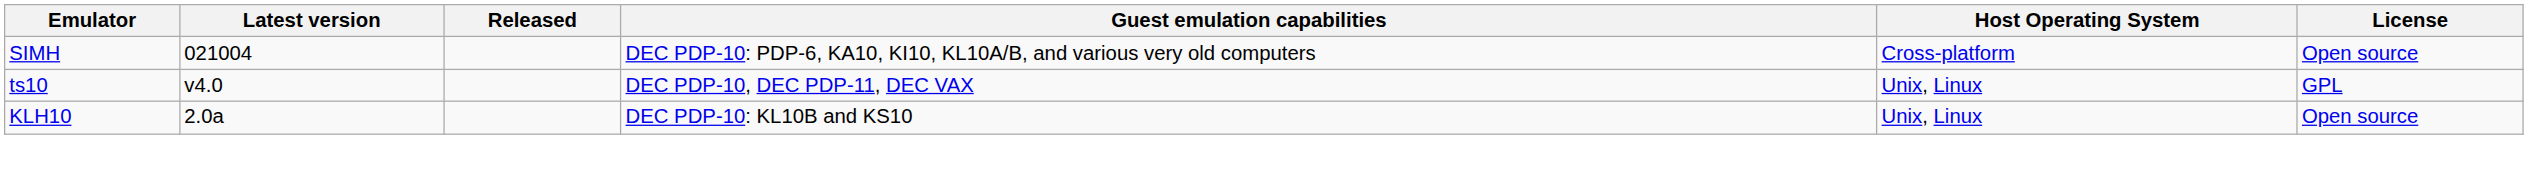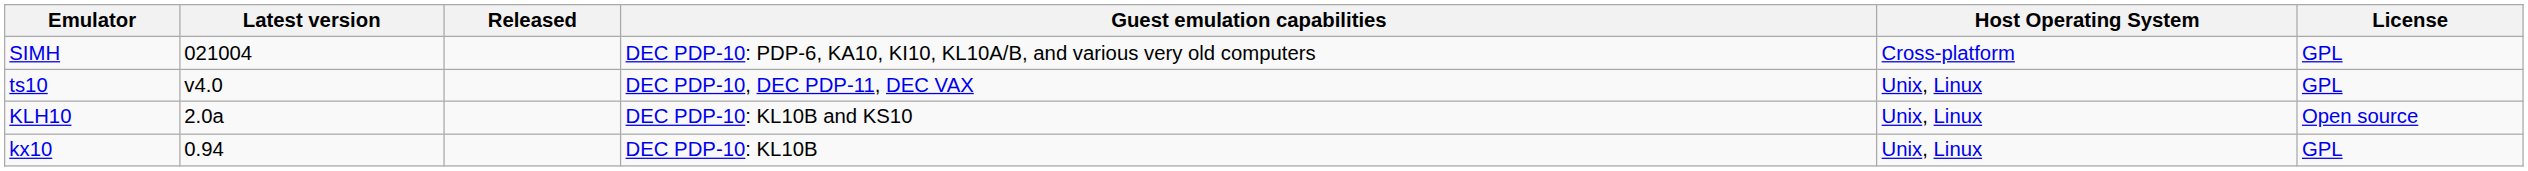SIMH | License: Open source -> GPL
+ row: kx10 | 0.94 | DEC PDP-10: KL10B | Unix, Linux | GPL
